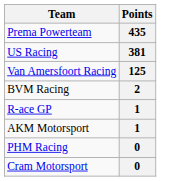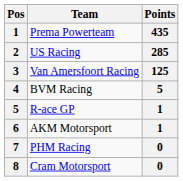+ column: Pos | 1 | 2 | 3 | 4 | 5 | 6 | 7 | 8
US Racing | Points: 381 -> 285
BVM Racing | Points: 2 -> 5
